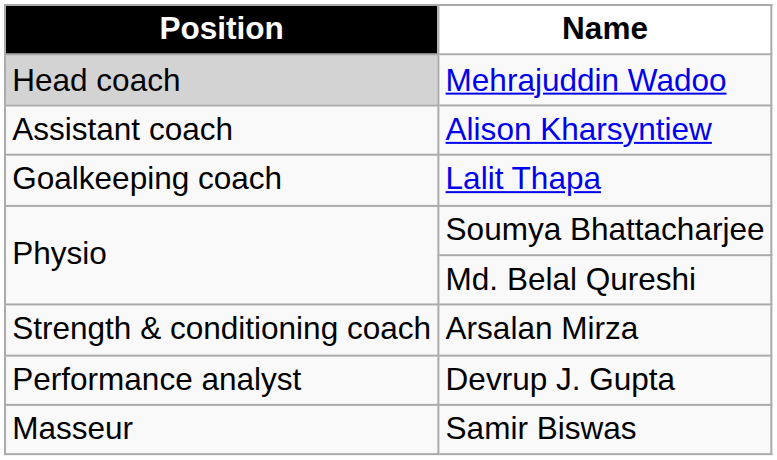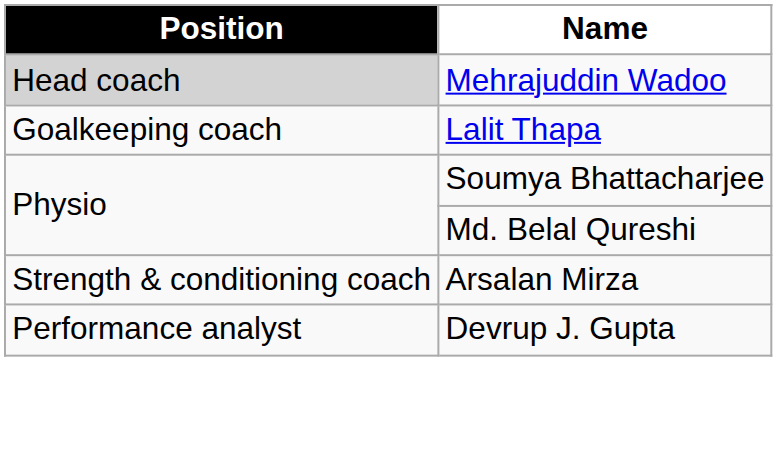- row: Assistant coach | Alison Kharsyntiew
- row: Masseur | Samir Biswas
